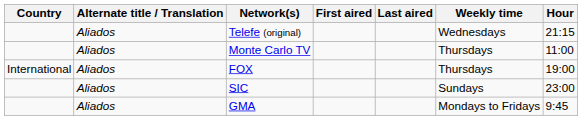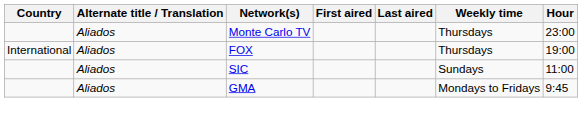- row: Aliados | Telefe (original) | Wednesdays | 21:15
Monte Carlo TV | Hour: 11:00 -> 23:00
SIC | Hour: 23:00 -> 11:00
